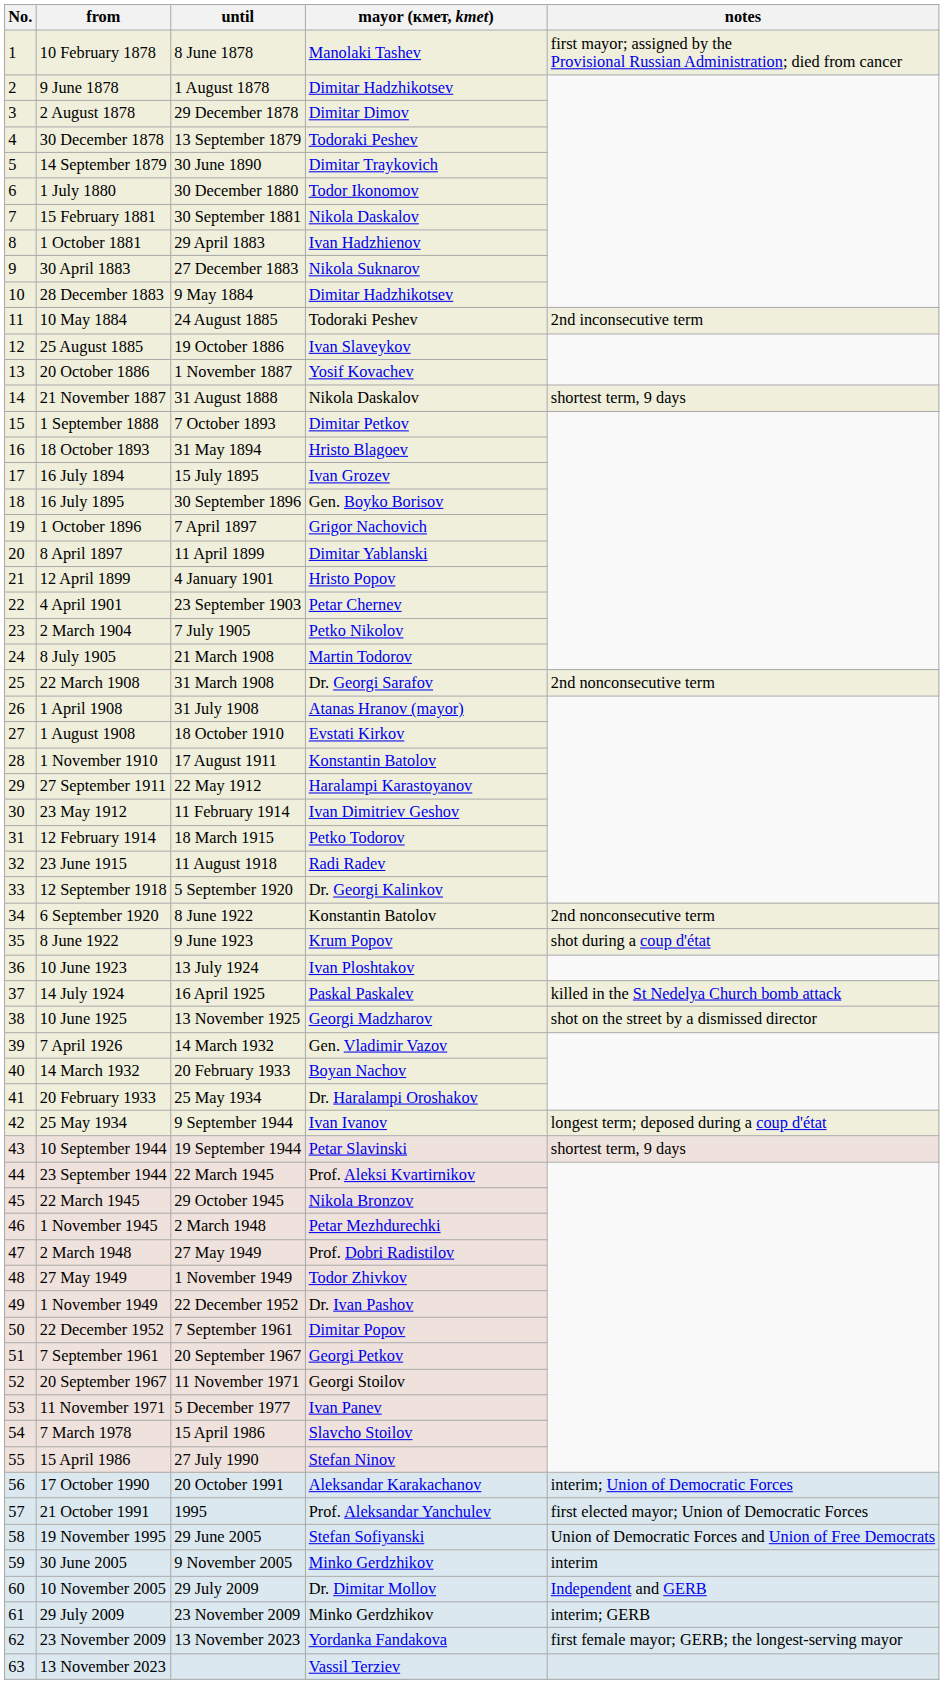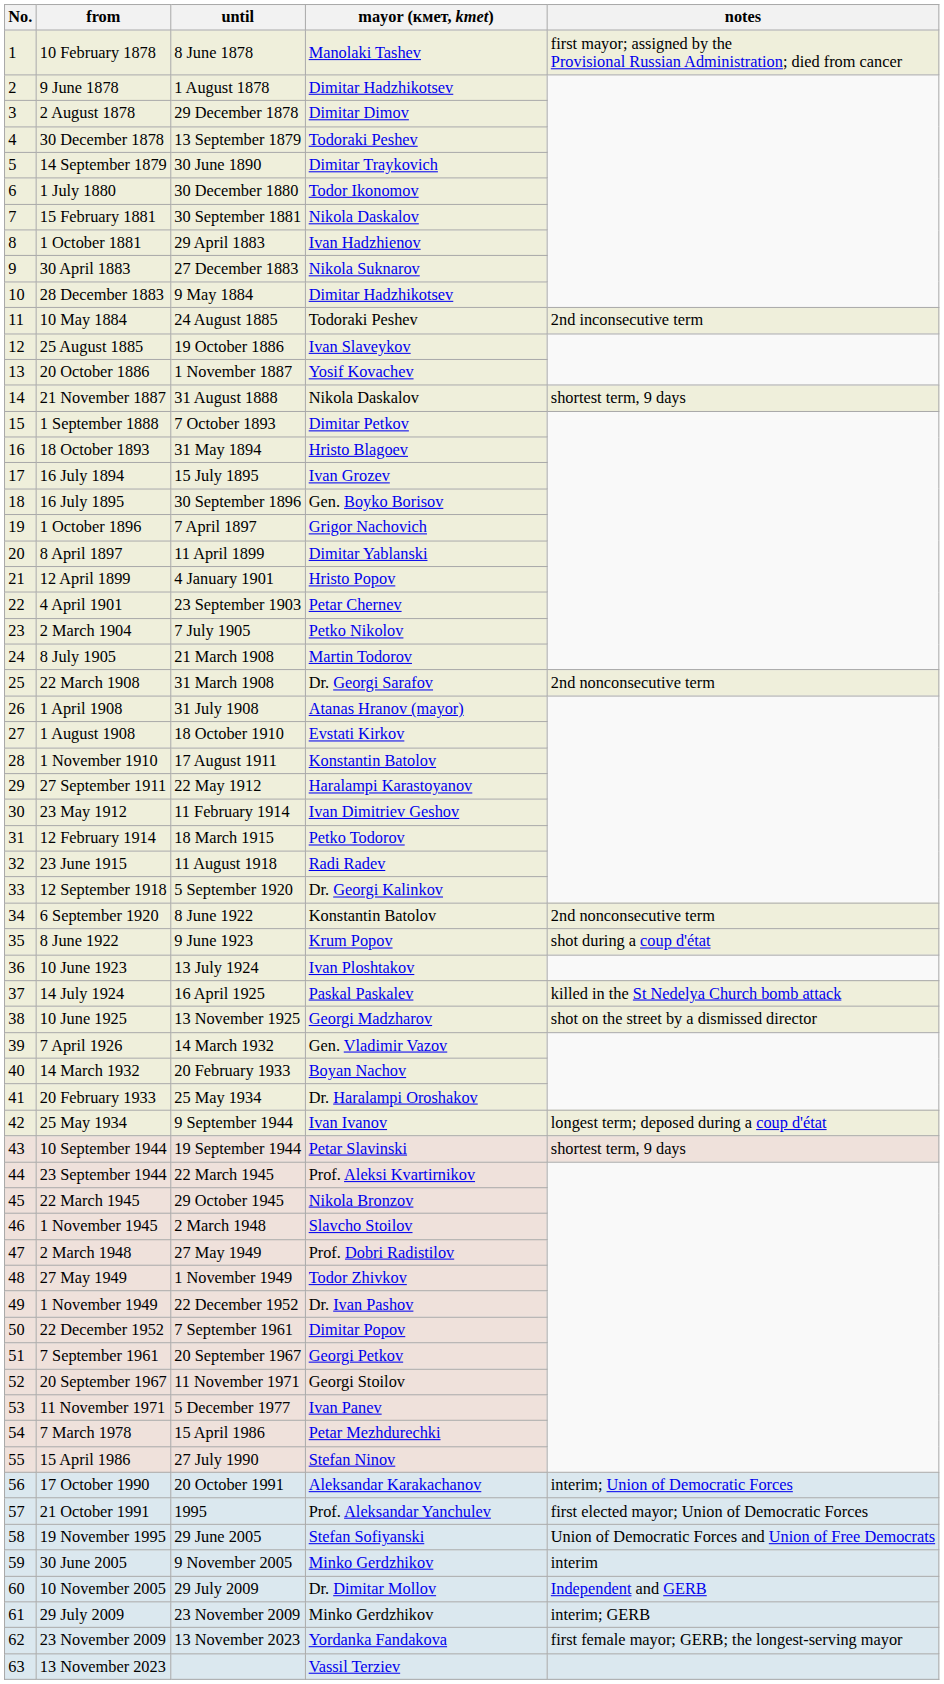1 November 1945 | mayor (кмет, kmet): Petar Mezhdurechki -> Slavcho Stoilov
7 March 1978 | mayor (кмет, kmet): Slavcho Stoilov -> Petar Mezhdurechki
